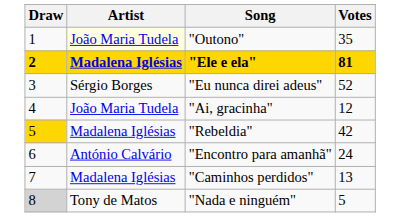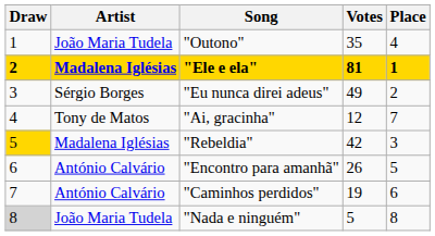+ column: Place | 4 | 1 | 2 | 7 | 3 | 5 | 6 | 8
"Outono" | Artist: lightyellow background -> no background
"Eu nunca direi adeus" | Votes: 52 -> 49
"Ai, gracinha" | Artist: João Maria Tudela -> Tony de Matos
"Encontro para amanhã" | Votes: 24 -> 26
"Caminhos perdidos" | Artist: Madalena Iglésias -> António Calvário
"Caminhos perdidos" | Votes: 13 -> 19
"Nada e ninguém" | Artist: Tony de Matos -> João Maria Tudela
